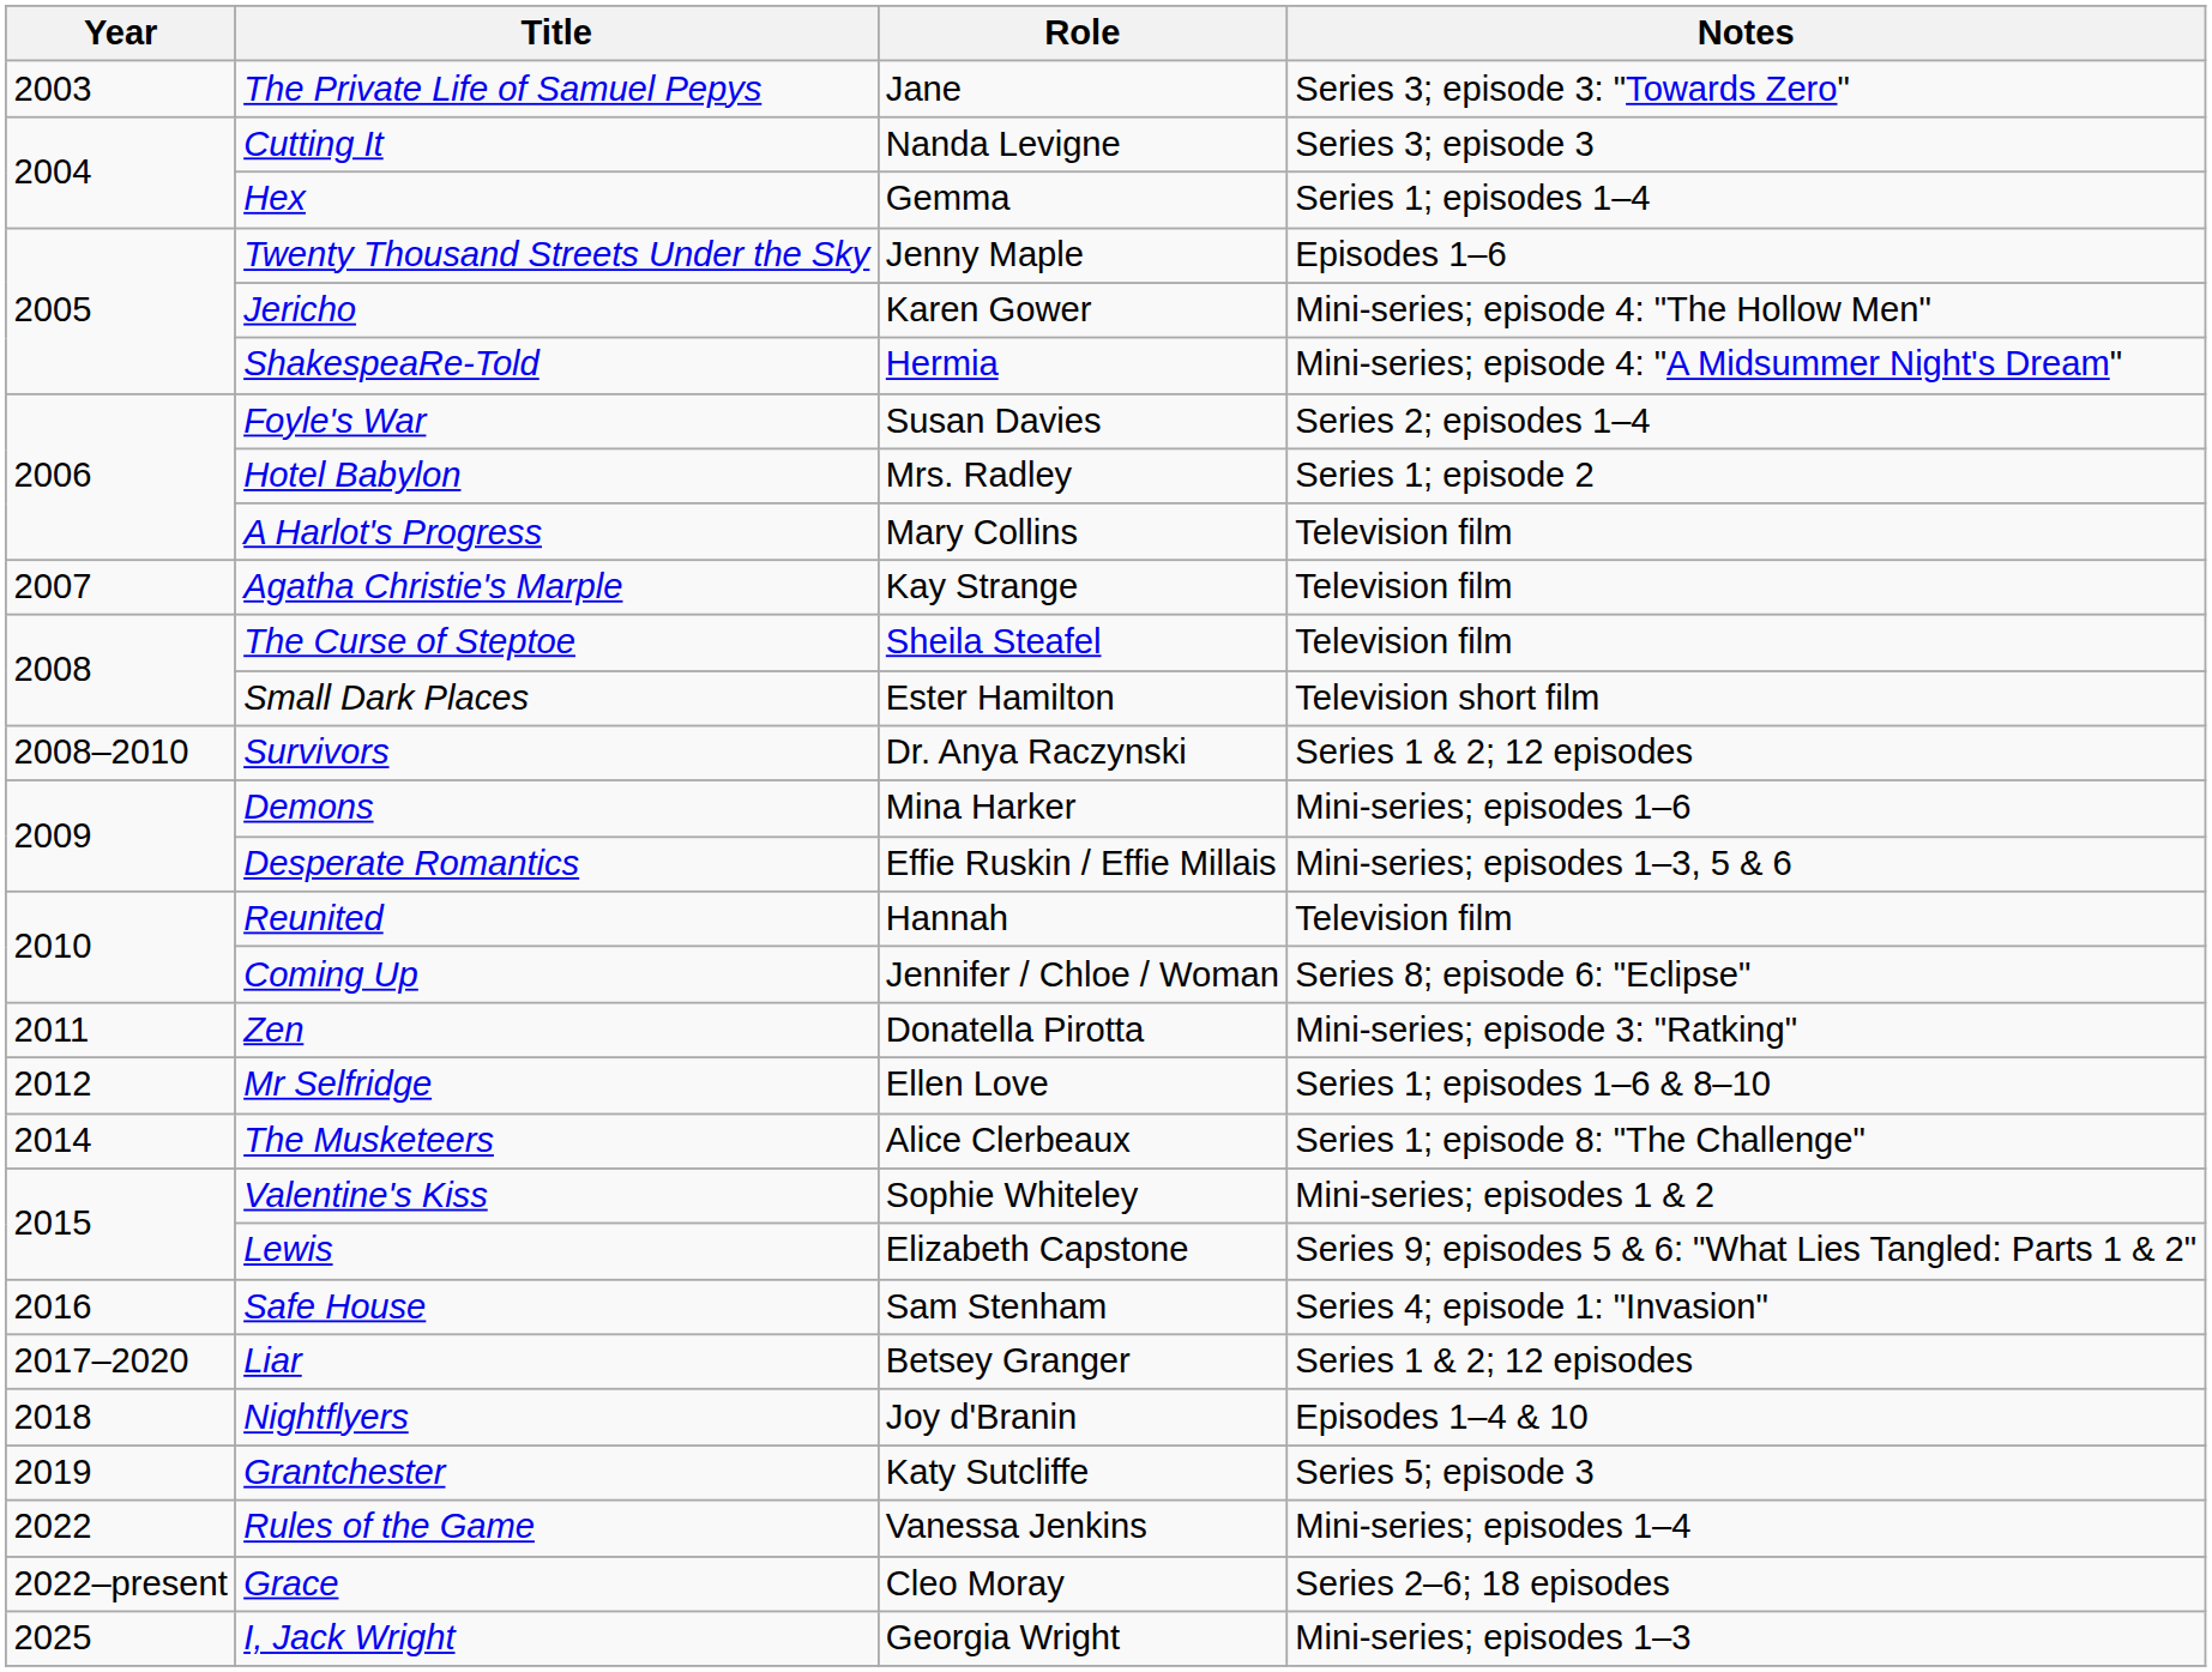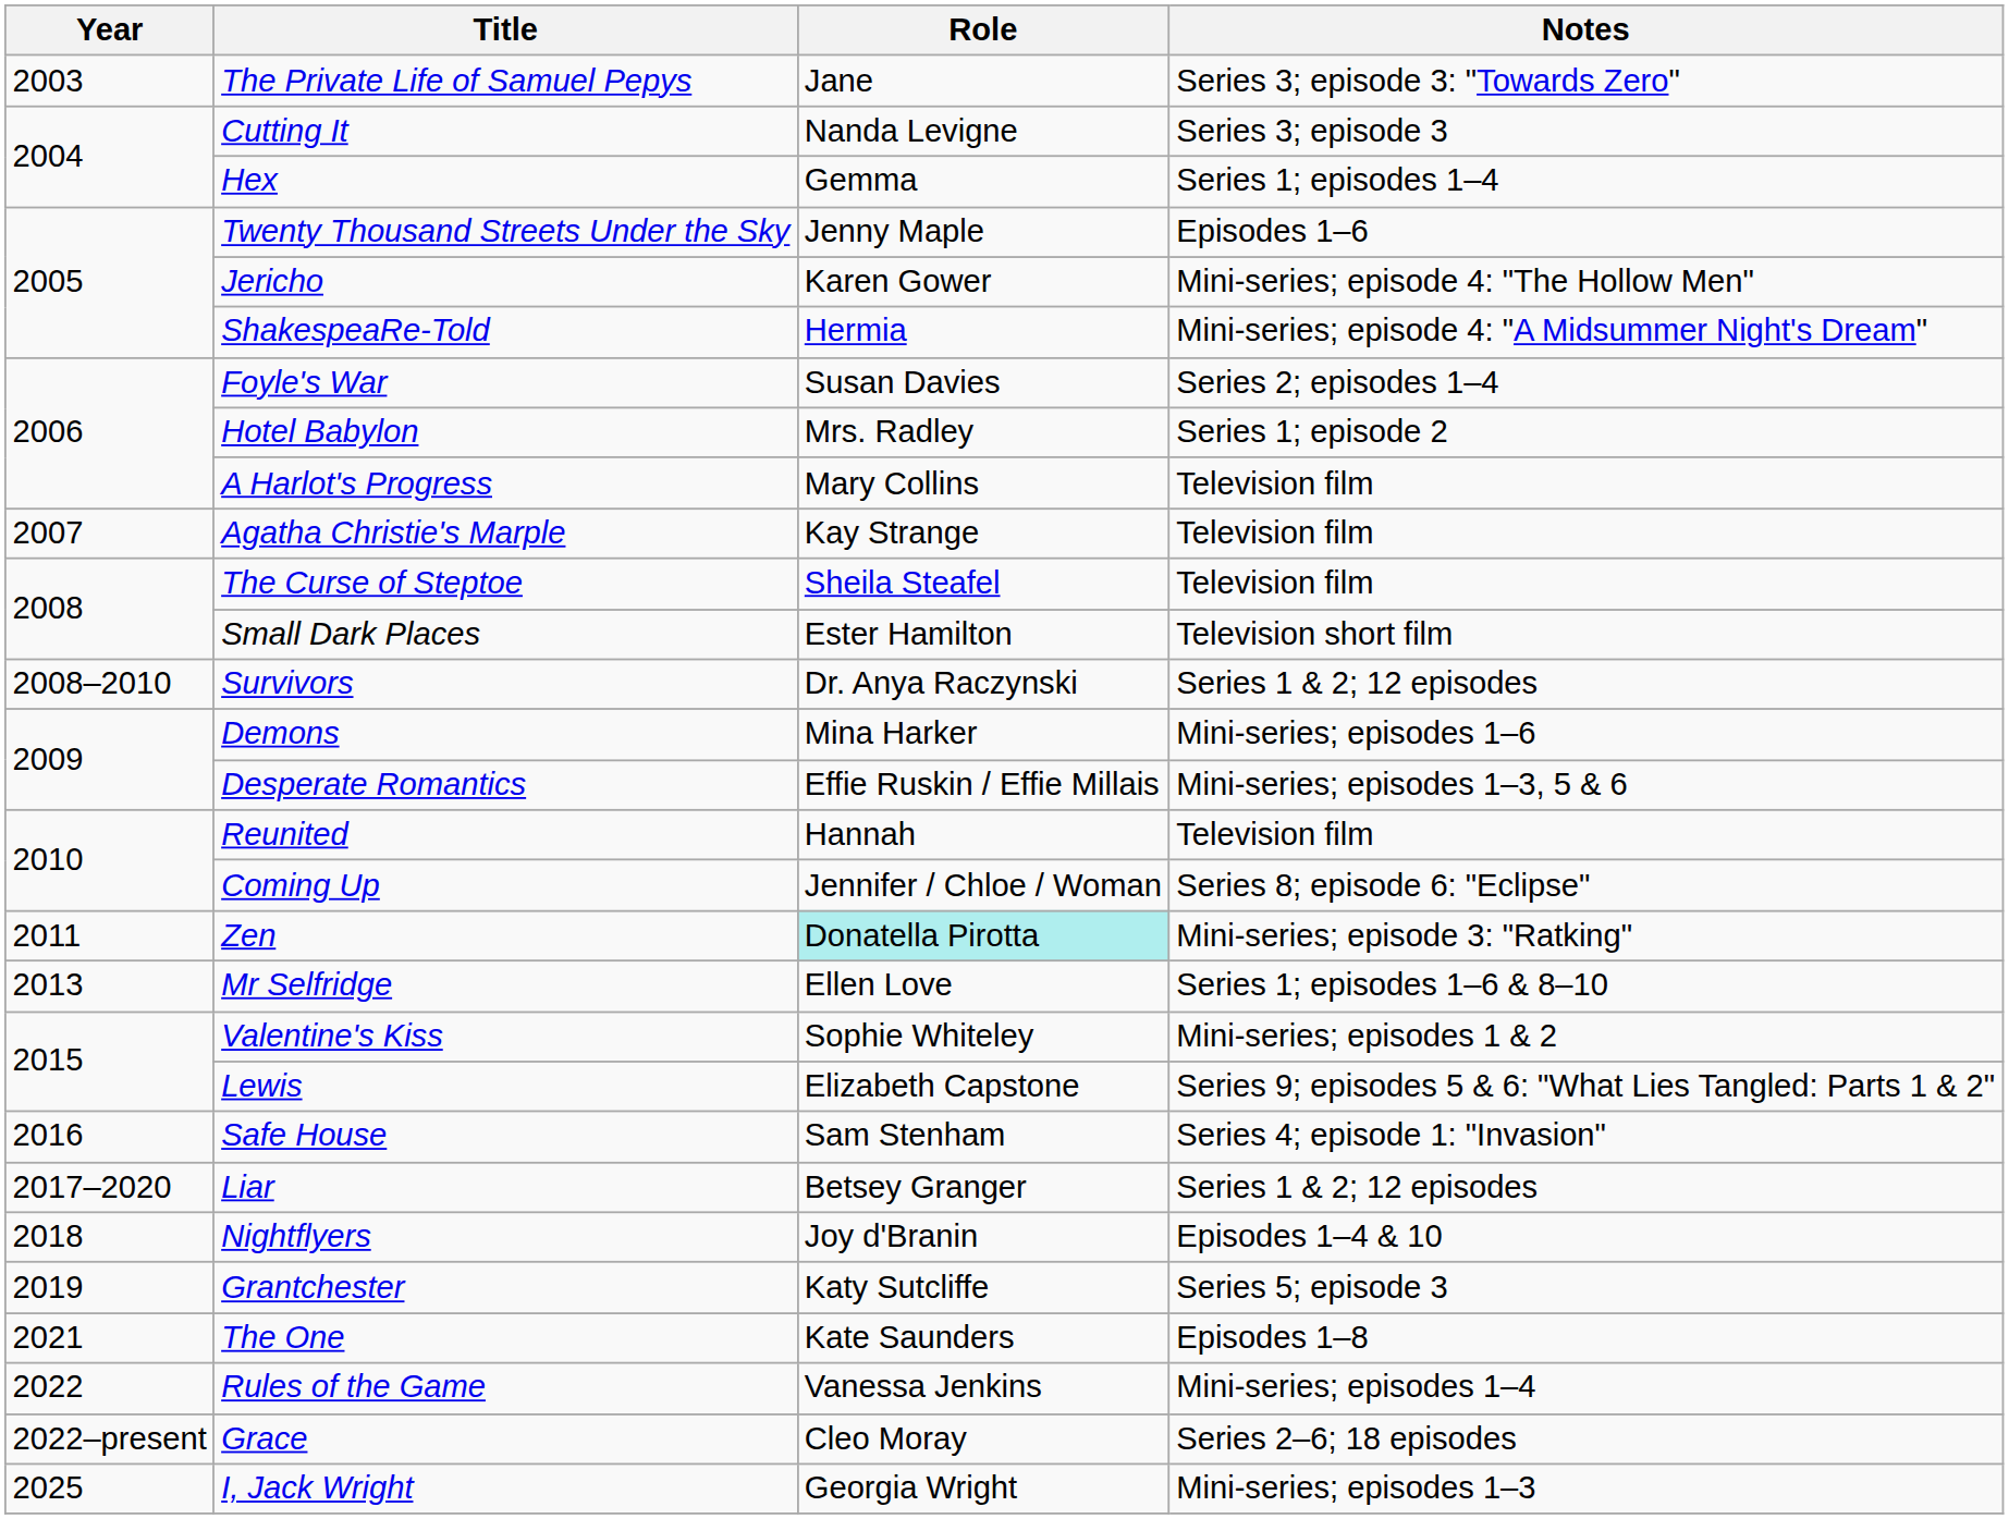Zen | Role: no background -> paleturquoise background
Mr Selfridge | Year: 2012 -> 2013
- row: 2014 | The Musketeers | Alice Clerbeaux | Series 1; episode 8: "The Challenge"
+ row: 2021 | The One | Kate Saunders | Episodes 1–8
